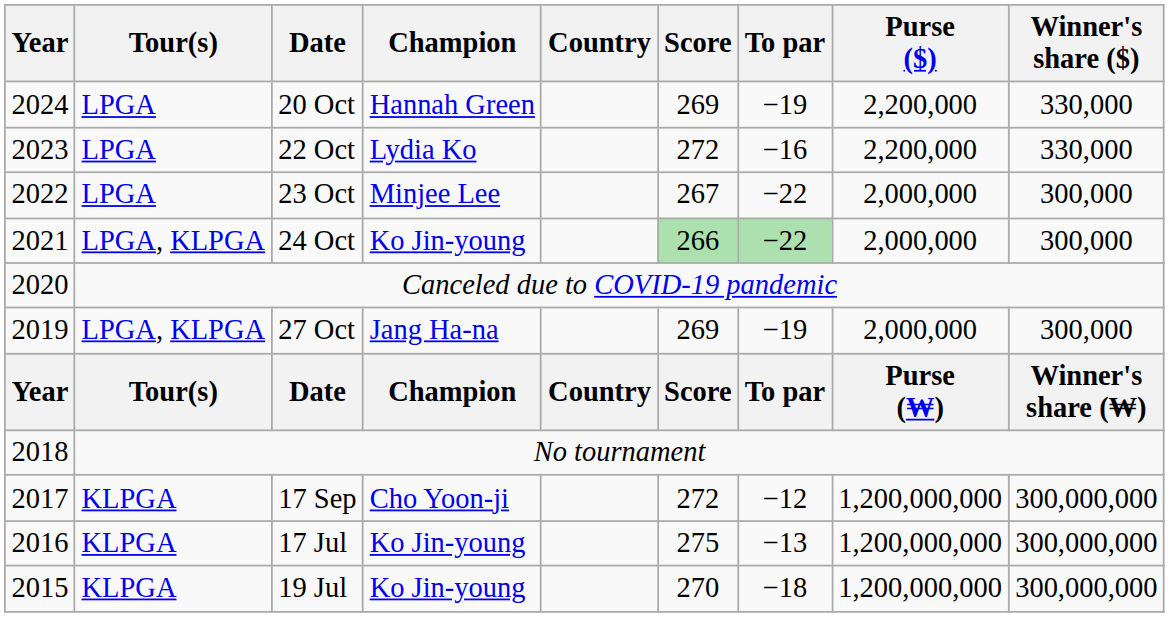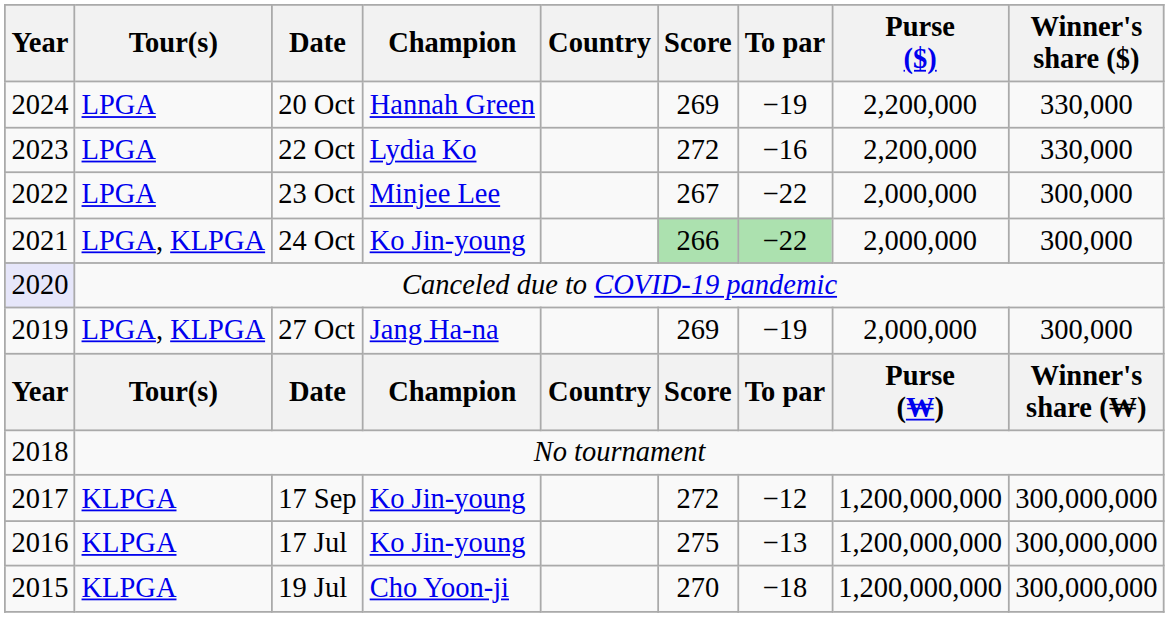Canceled due to COVID-19 pandemic | Year: no background -> lavender background
17 Sep | Champion: Cho Yoon-ji -> Ko Jin-young
19 Jul | Champion: Ko Jin-young -> Cho Yoon-ji
